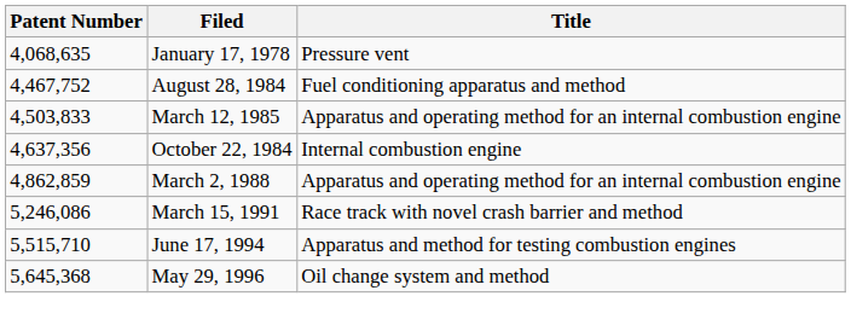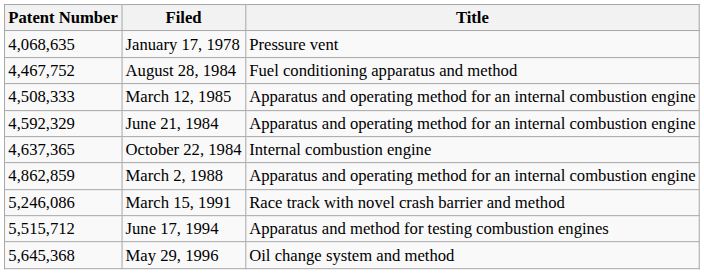March 12, 1985 | Patent Number: 4,503,833 -> 4,508,333
+ row: 4,592,329 | June 21, 1984 | Apparatus and operating method for an internal combustion engine
October 22, 1984 | Patent Number: 4,637,356 -> 4,637,365
June 17, 1994 | Patent Number: 5,515,710 -> 5,515,712
